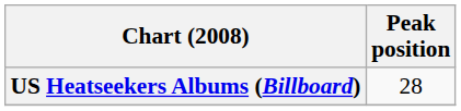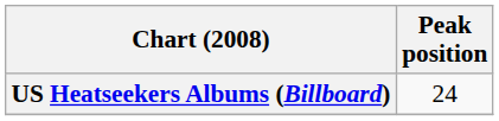US Heatseekers Albums (Billboard) | Peak position: 28 -> 24
